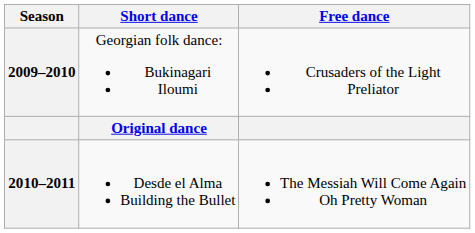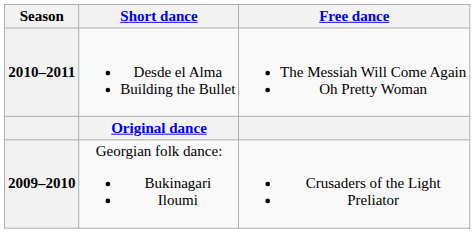rows swapped: 2010–2011 <-> 2009–2010
